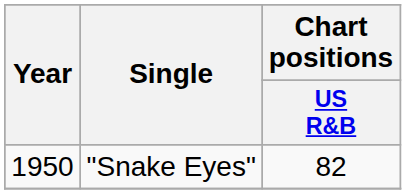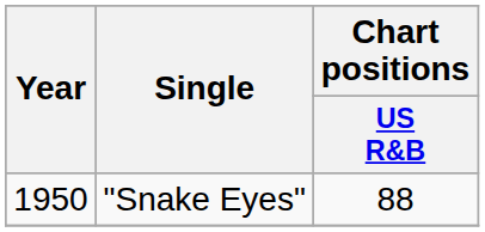"Snake Eyes" | Chart positions / US R&B: 82 -> 88
